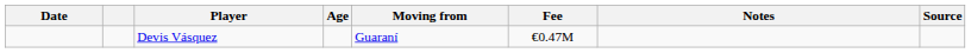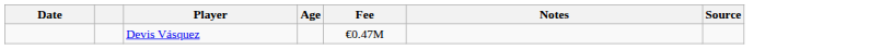- column: Moving from | Guaraní
